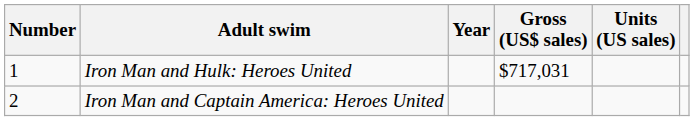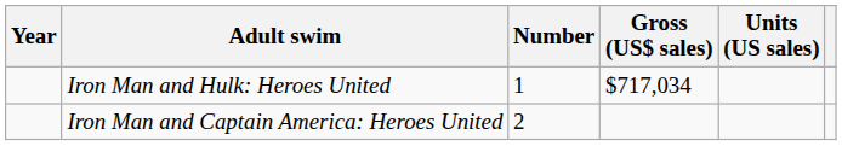columns swapped: Year <-> Number
Iron Man and Hulk: Heroes United | Gross (US$ sales): $717,031 -> $717,034
